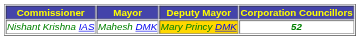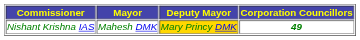Nishant Krishna IAS | Corporation Councillors: 52 -> 49
